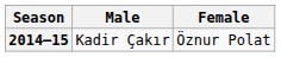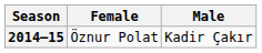columns swapped: Female <-> Male
